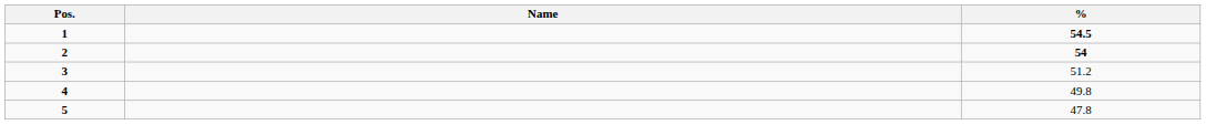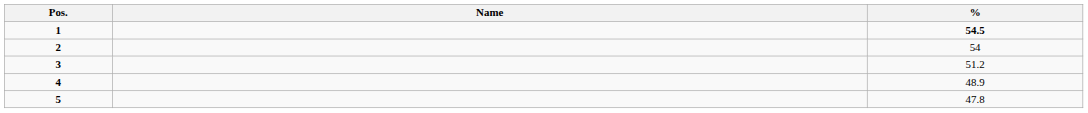2 | %: bold -> normal
4 | %: 49.8 -> 48.9
